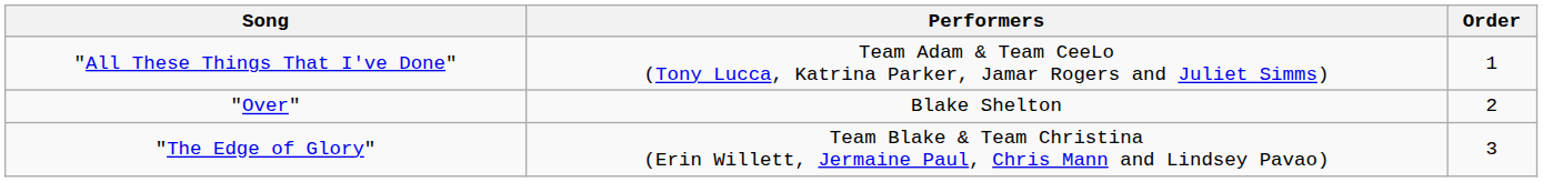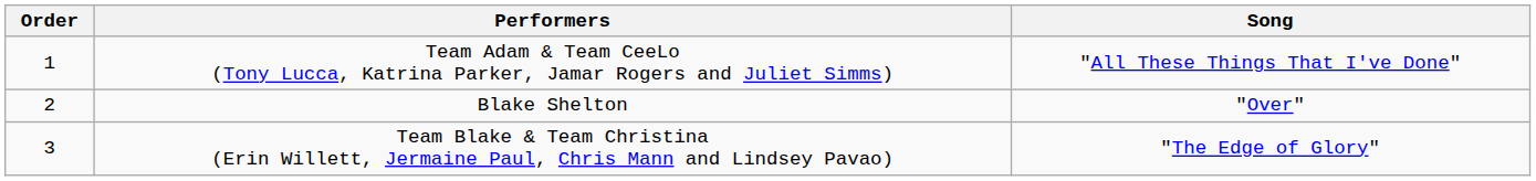columns swapped: Order <-> Song
